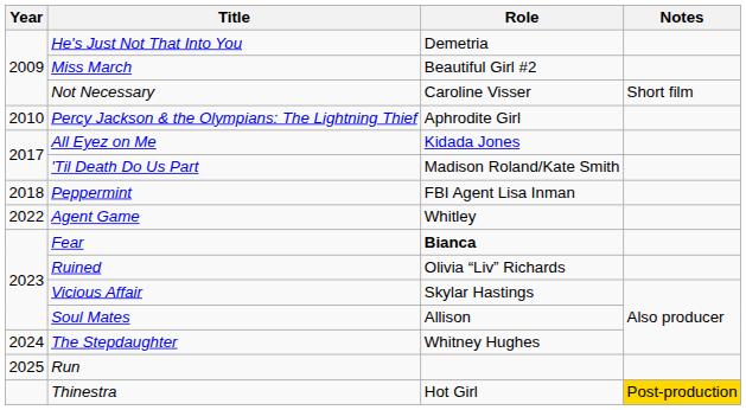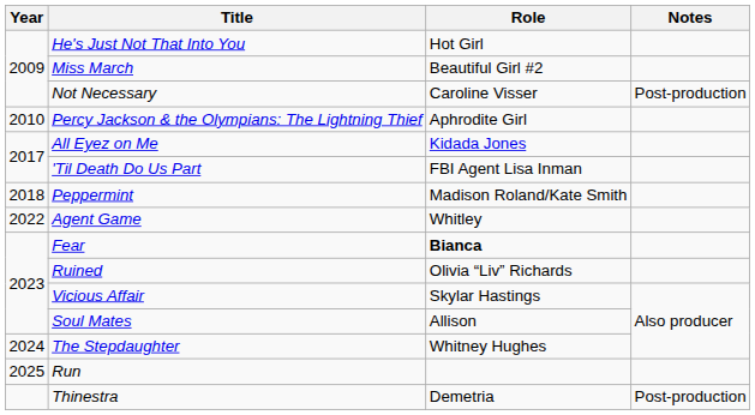He's Just Not That Into You | Role: Demetria -> Hot Girl
Not Necessary | Notes: Short film -> Post-production
'Til Death Do Us Part | Role: Madison Roland/Kate Smith -> FBI Agent Lisa Inman
Peppermint | Role: FBI Agent Lisa Inman -> Madison Roland/Kate Smith
Thinestra | Role: Hot Girl -> Demetria
Thinestra | Notes: gold background -> no background
